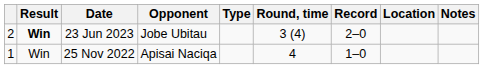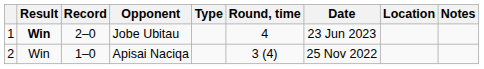columns swapped: Record <-> Date
Jobe Ubitau | column 1: 2 -> 1
Jobe Ubitau | Round, time: 3 (4) -> 4
Apisai Naciqa | column 1: 1 -> 2
Apisai Naciqa | Round, time: 4 -> 3 (4)
